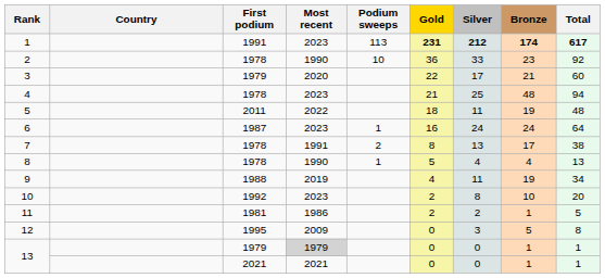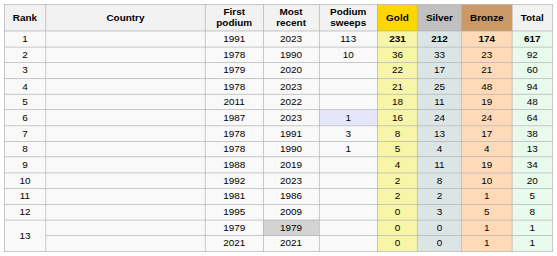6 | Podium sweeps: no background -> lavender background
7 | Podium sweeps: 2 -> 3
